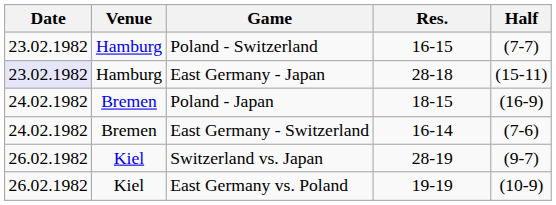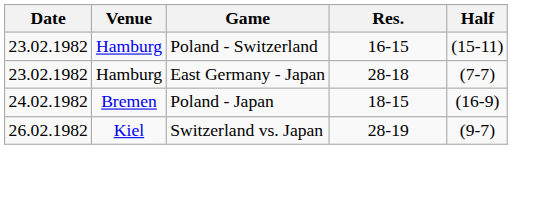Poland - Switzerland | Half: (7-7) -> (15-11)
East Germany - Japan | Date: lavender background -> no background
East Germany - Japan | Half: (15-11) -> (7-7)
- row: 24.02.1982 | Bremen | East Germany - Switzerland | 16-14 | (7-6)
- row: 26.02.1982 | Kiel | East Germany vs. Poland | 19-19 | (10-9)
